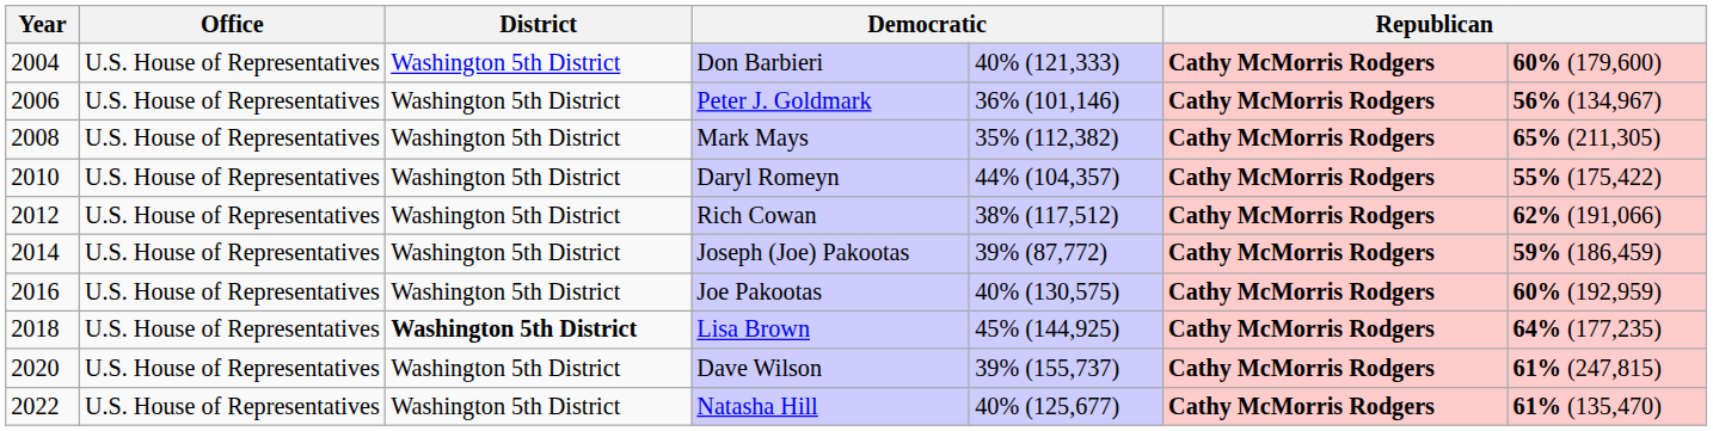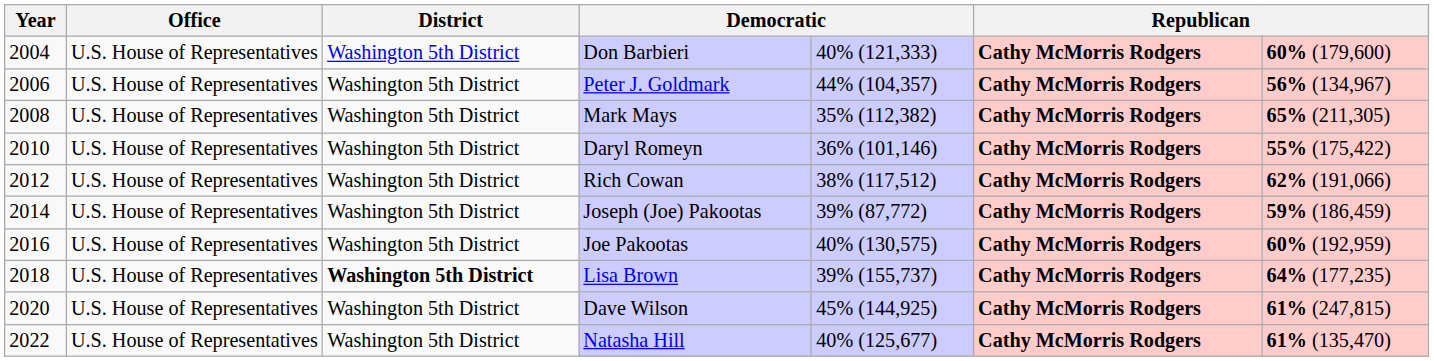Peter J. Goldmark | column 5: 36% (101,146) -> 44% (104,357)
Daryl Romeyn | column 5: 44% (104,357) -> 36% (101,146)
Lisa Brown | column 5: 45% (144,925) -> 39% (155,737)
Dave Wilson | column 5: 39% (155,737) -> 45% (144,925)
